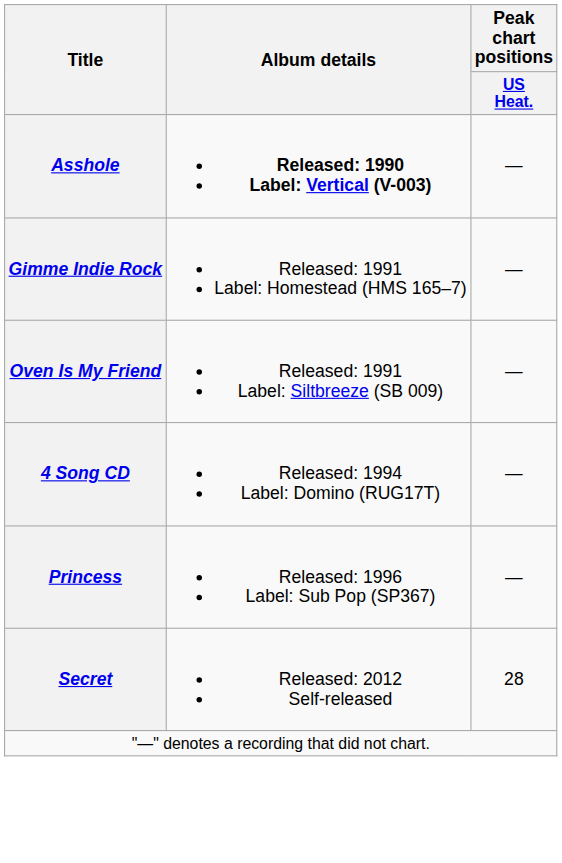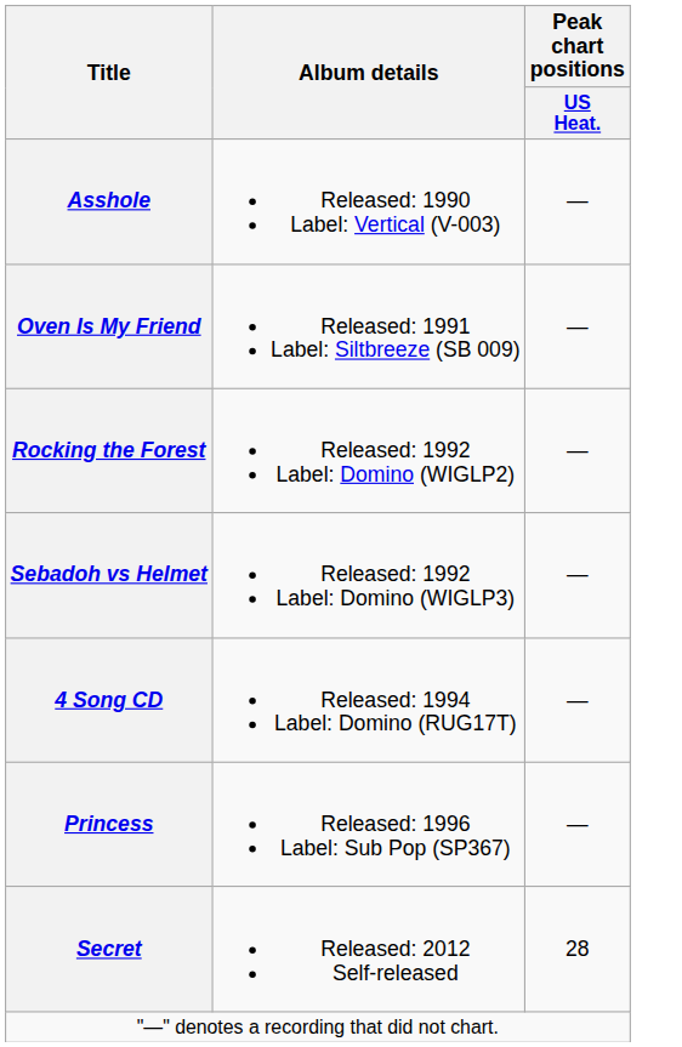Asshole | Album details: bold -> normal
- row: Gimme Indie Rock | Released: 1991 Label: Homestead (HMS 165–7) | —
+ row: Rocking the Forest | Released: 1992 Label: Domino (WIGLP2) | —
+ row: Sebadoh vs Helmet | Released: 1992 Label: Domino (WIGLP3) | —
